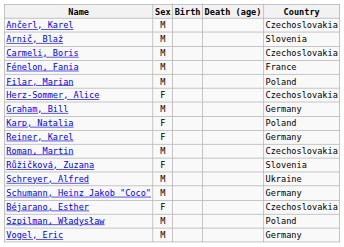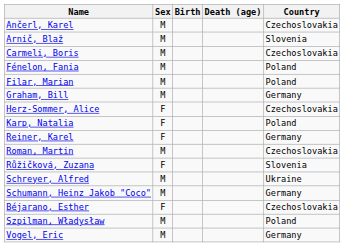Fénelon, Fania | Country: France -> Poland
rows swapped: Graham, Bill <-> Herz-Sommer, Alice
